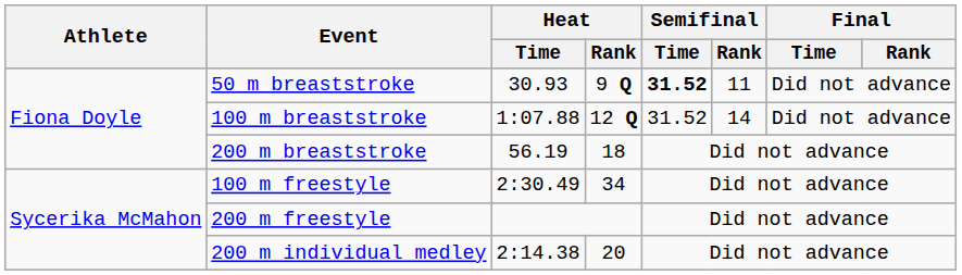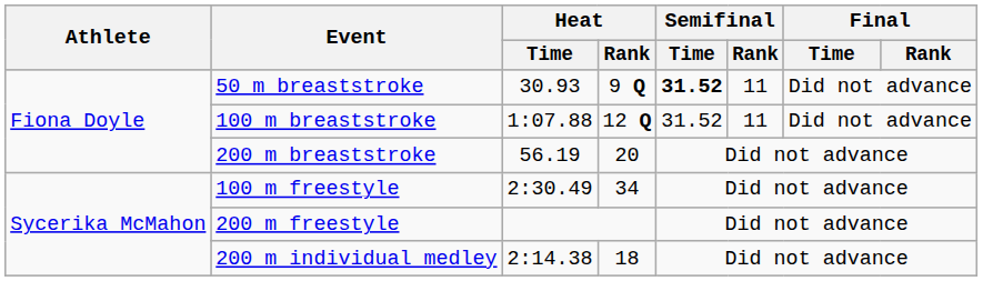100 m breaststroke | Semifinal / Rank: 14 -> 11
200 m breaststroke | Heat / Rank: 18 -> 20
200 m individual medley | Heat / Rank: 20 -> 18
